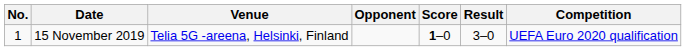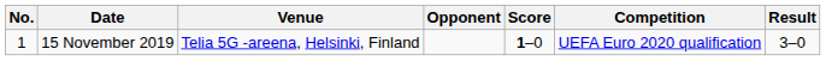columns swapped: Result <-> Competition
